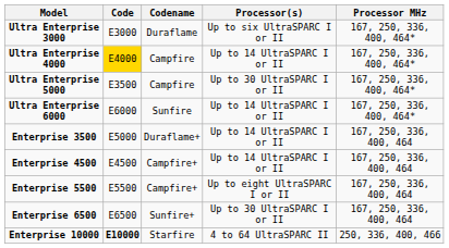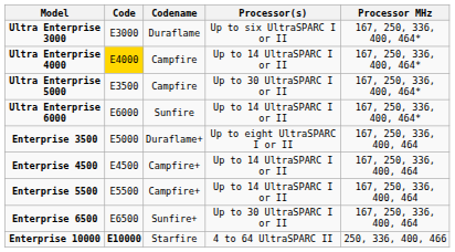Enterprise 3500 | Processor(s): Up to 14 UltraSPARC I or II -> Up to eight UltraSPARC I or II
Enterprise 5500 | Processor(s): Up to eight UltraSPARC I or II -> Up to 14 UltraSPARC I or II
